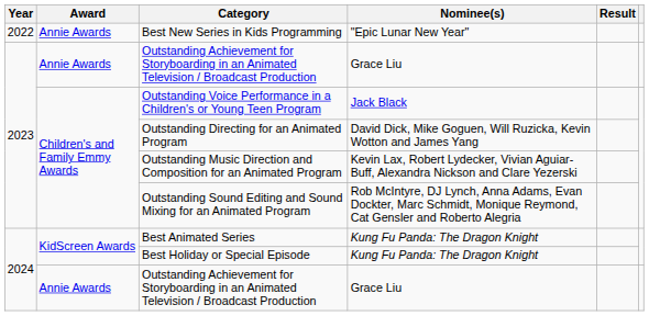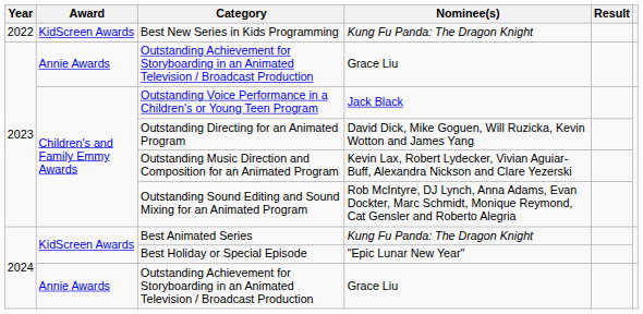Best New Series in Kids Programming | Award: Annie Awards -> KidScreen Awards
Best New Series in Kids Programming | Nominee(s): "Epic Lunar New Year" -> Kung Fu Panda: The Dragon Knight
Best Holiday or Special Episode | Nominee(s): Kung Fu Panda: The Dragon Knight -> "Epic Lunar New Year"
